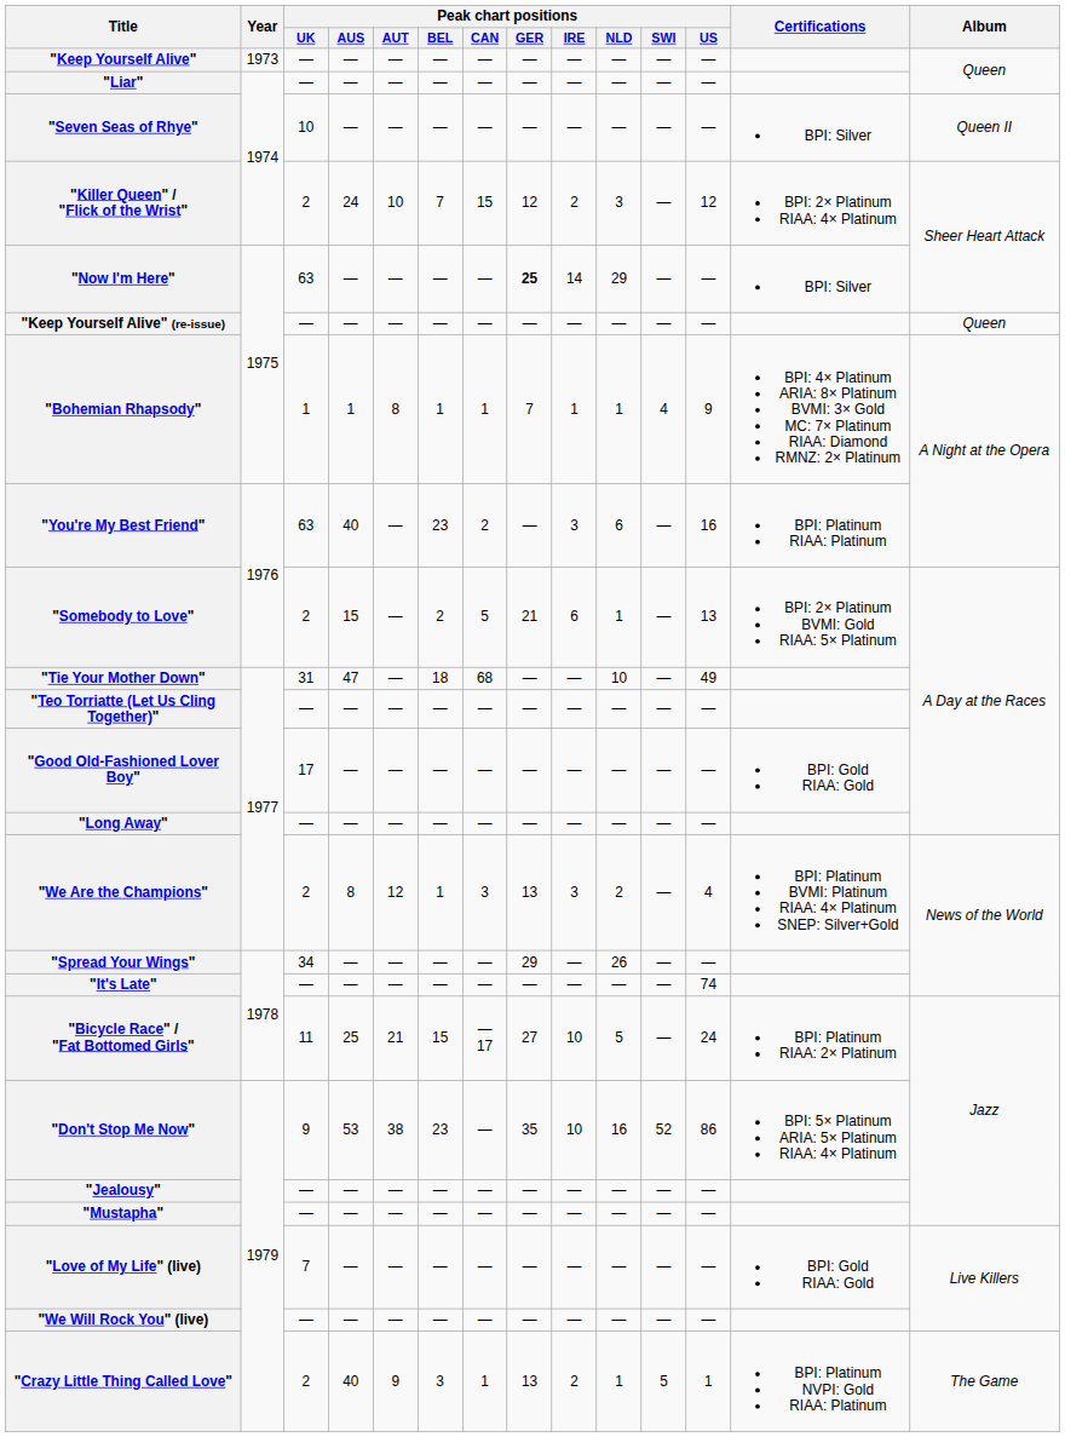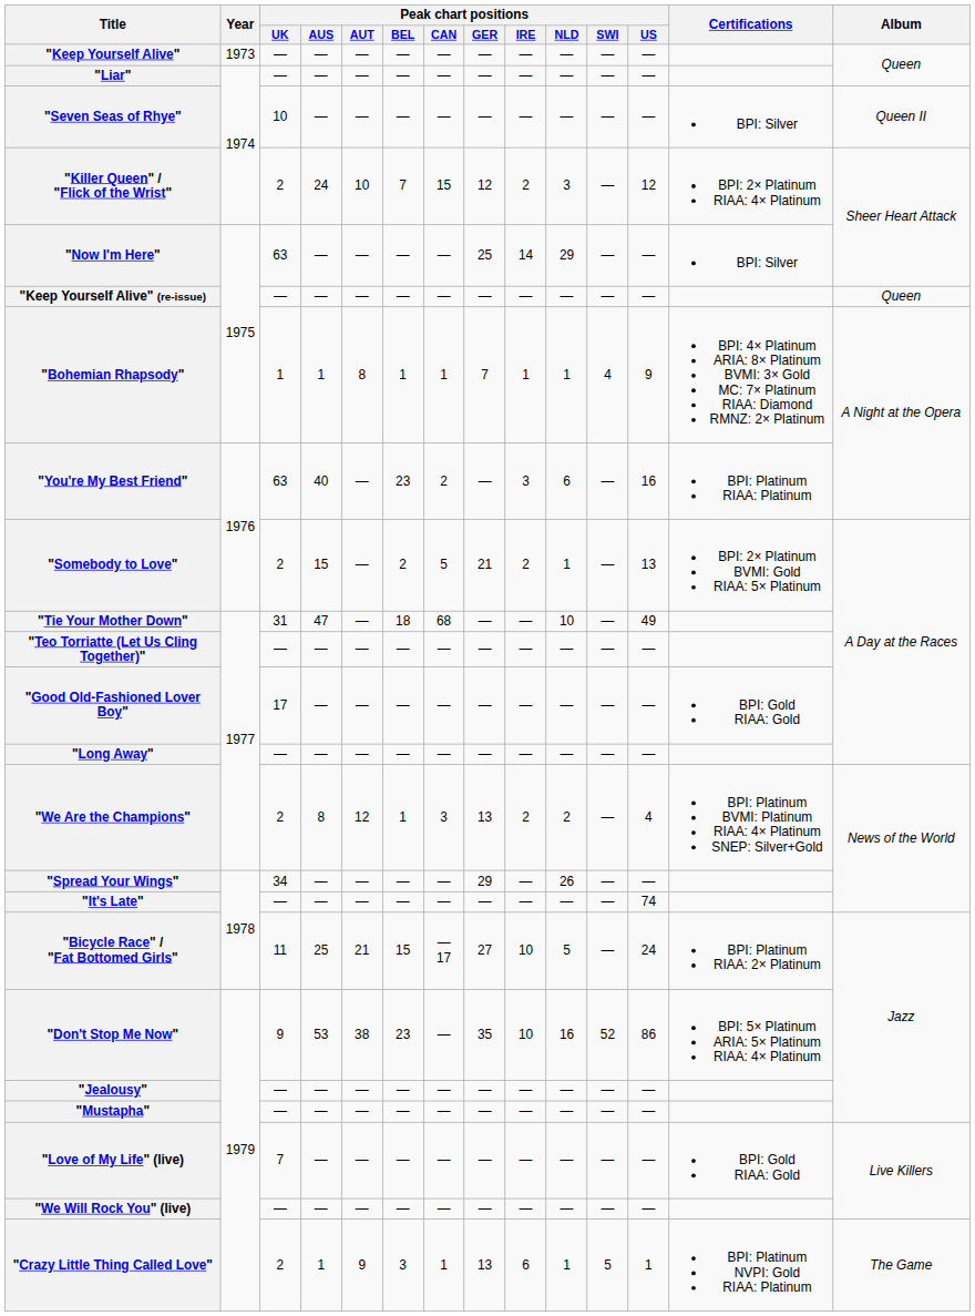"Now I'm Here" | Peak chart positions / GER: bold -> normal
"Somebody to Love" | Peak chart positions / IRE: 6 -> 2
"We Are the Champions" | Peak chart positions / IRE: 3 -> 2
"Crazy Little Thing Called Love" | Peak chart positions / AUS: 40 -> 1
"Crazy Little Thing Called Love" | Peak chart positions / IRE: 2 -> 6
